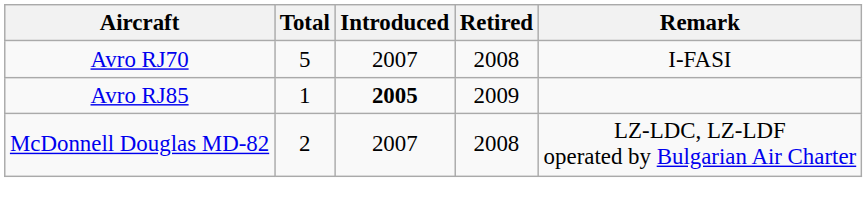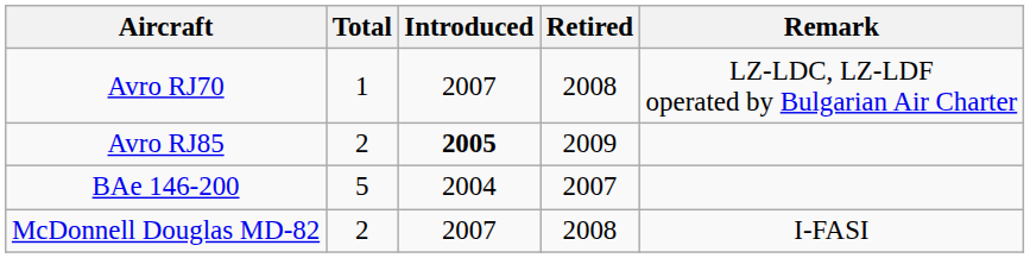Avro RJ70 | Total: 5 -> 1
Avro RJ70 | Remark: I-FASI -> LZ-LDC, LZ-LDF operated by Bulgarian Air Charter
Avro RJ85 | Total: 1 -> 2
+ row: BAe 146-200 | 5 | 2004 | 2007
McDonnell Douglas MD-82 | Remark: LZ-LDC, LZ-LDF operated by Bulgarian Air Charter -> I-FASI
